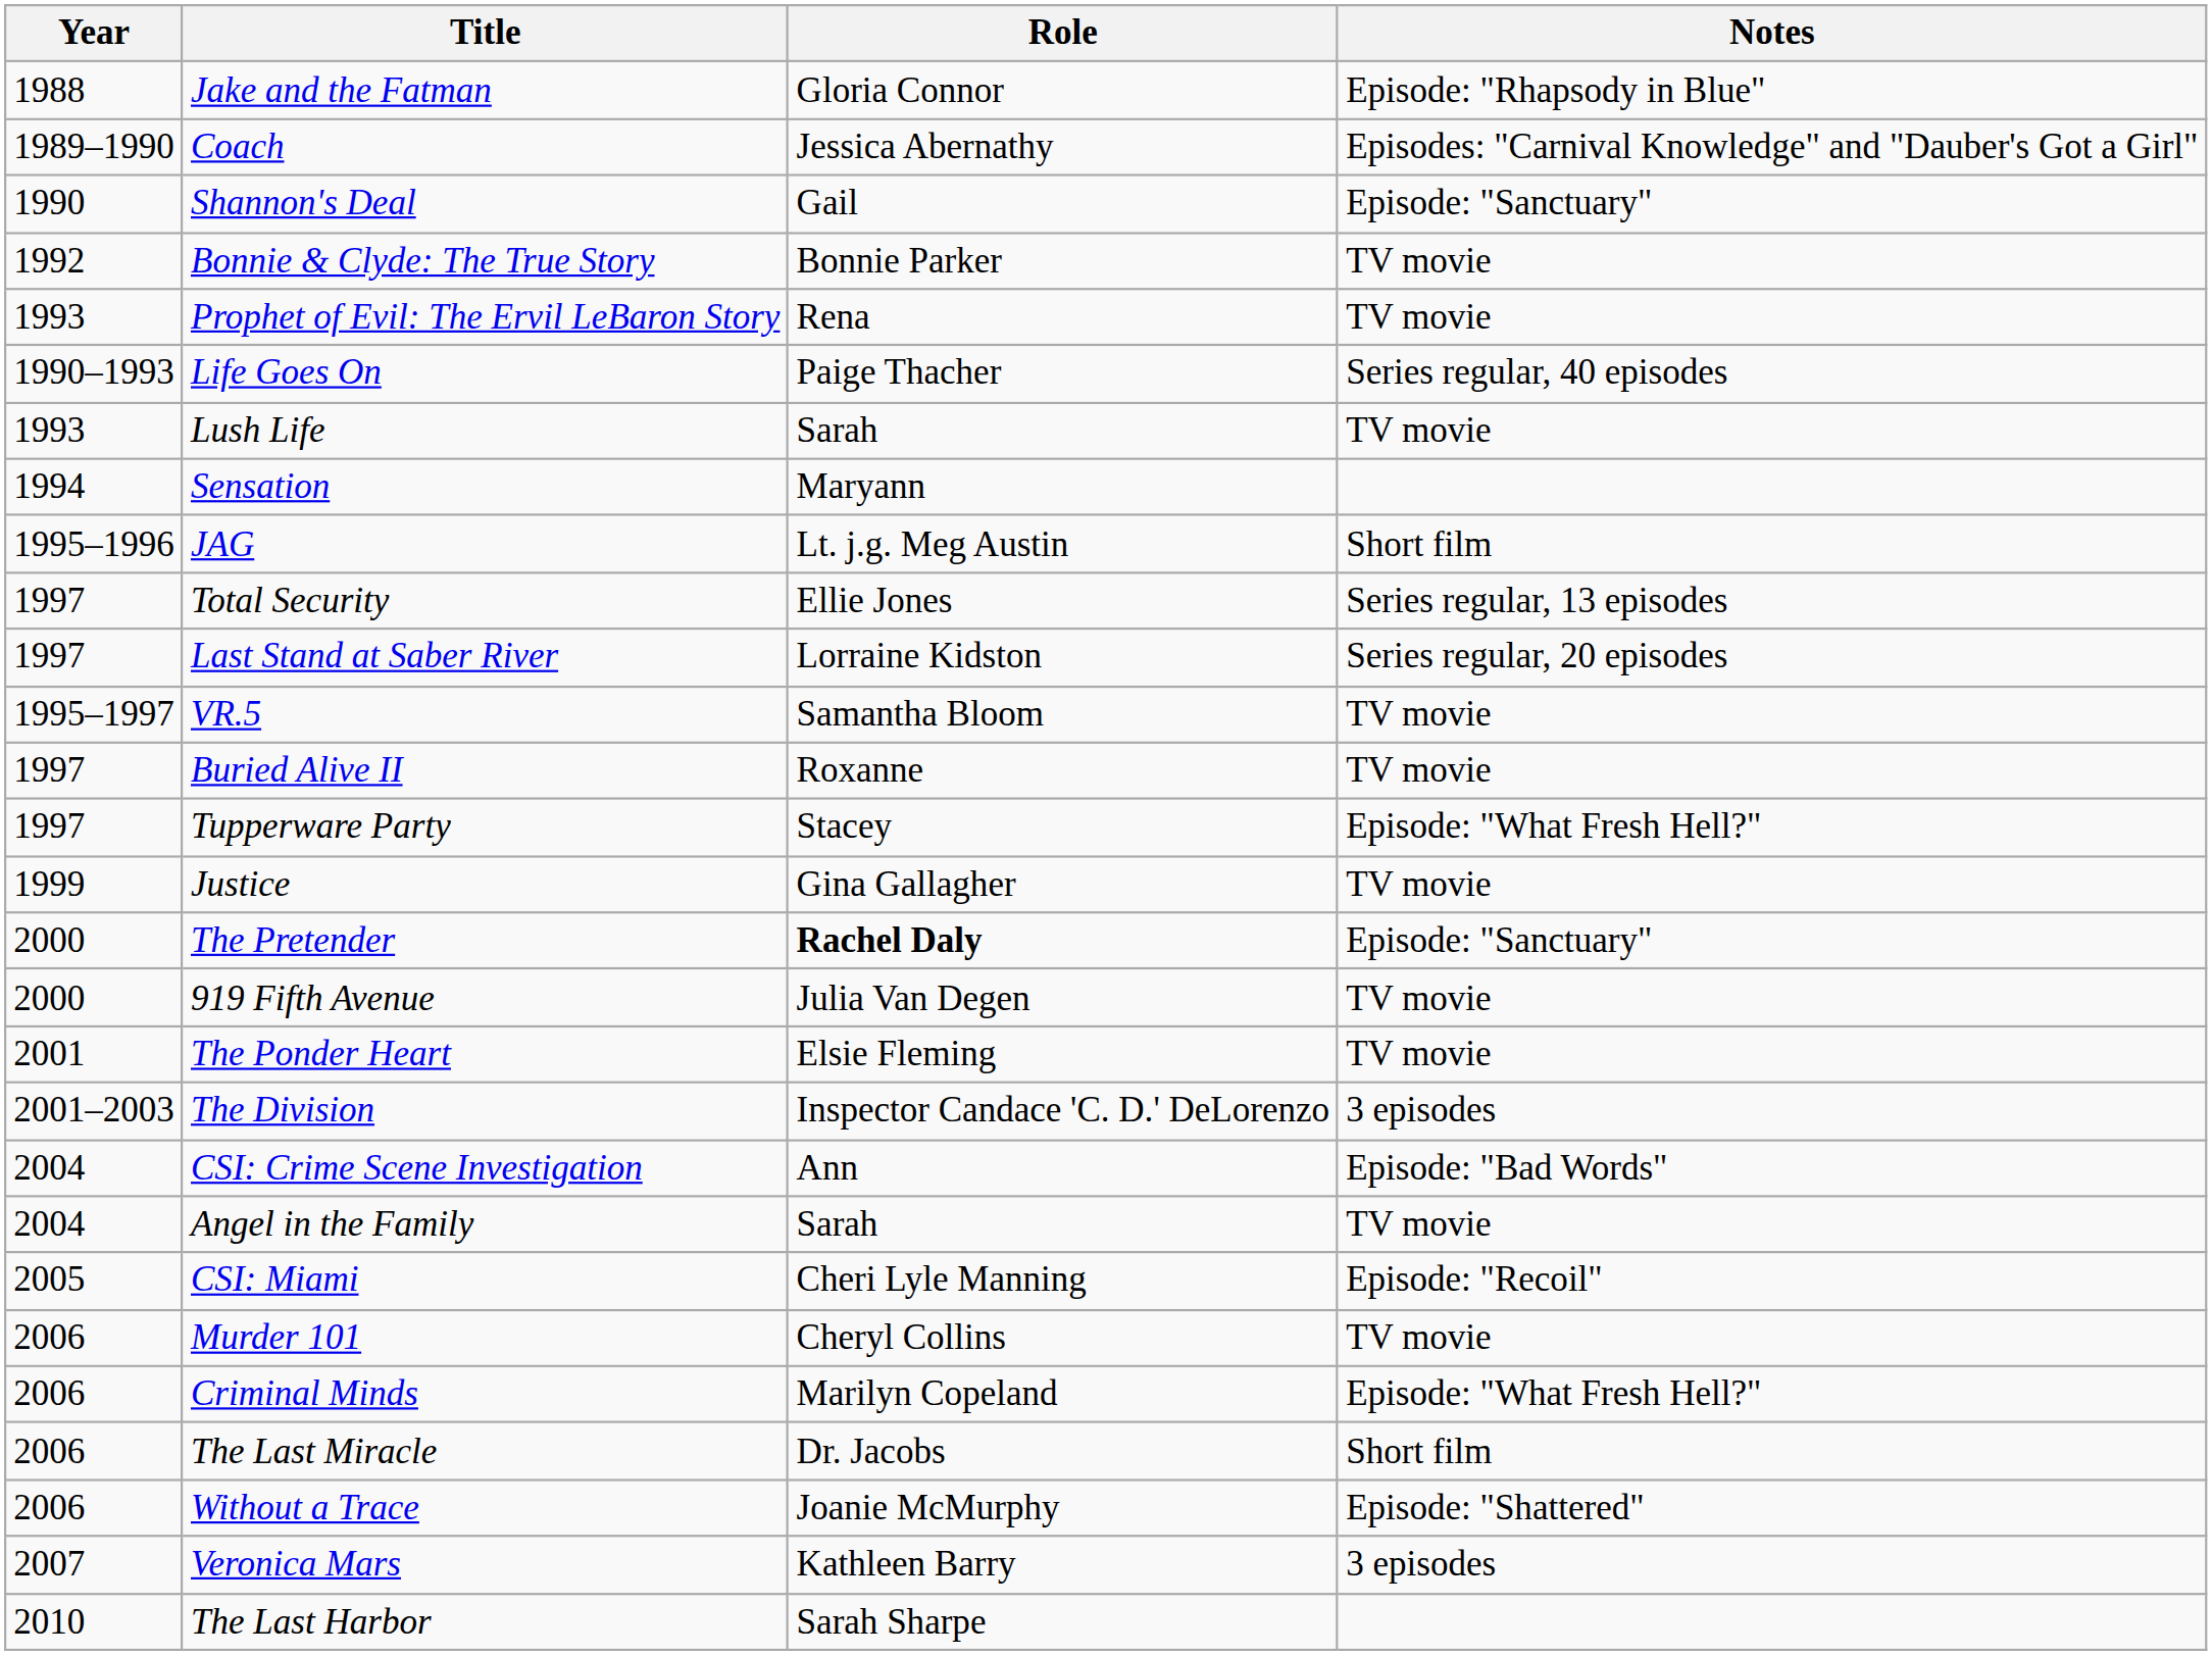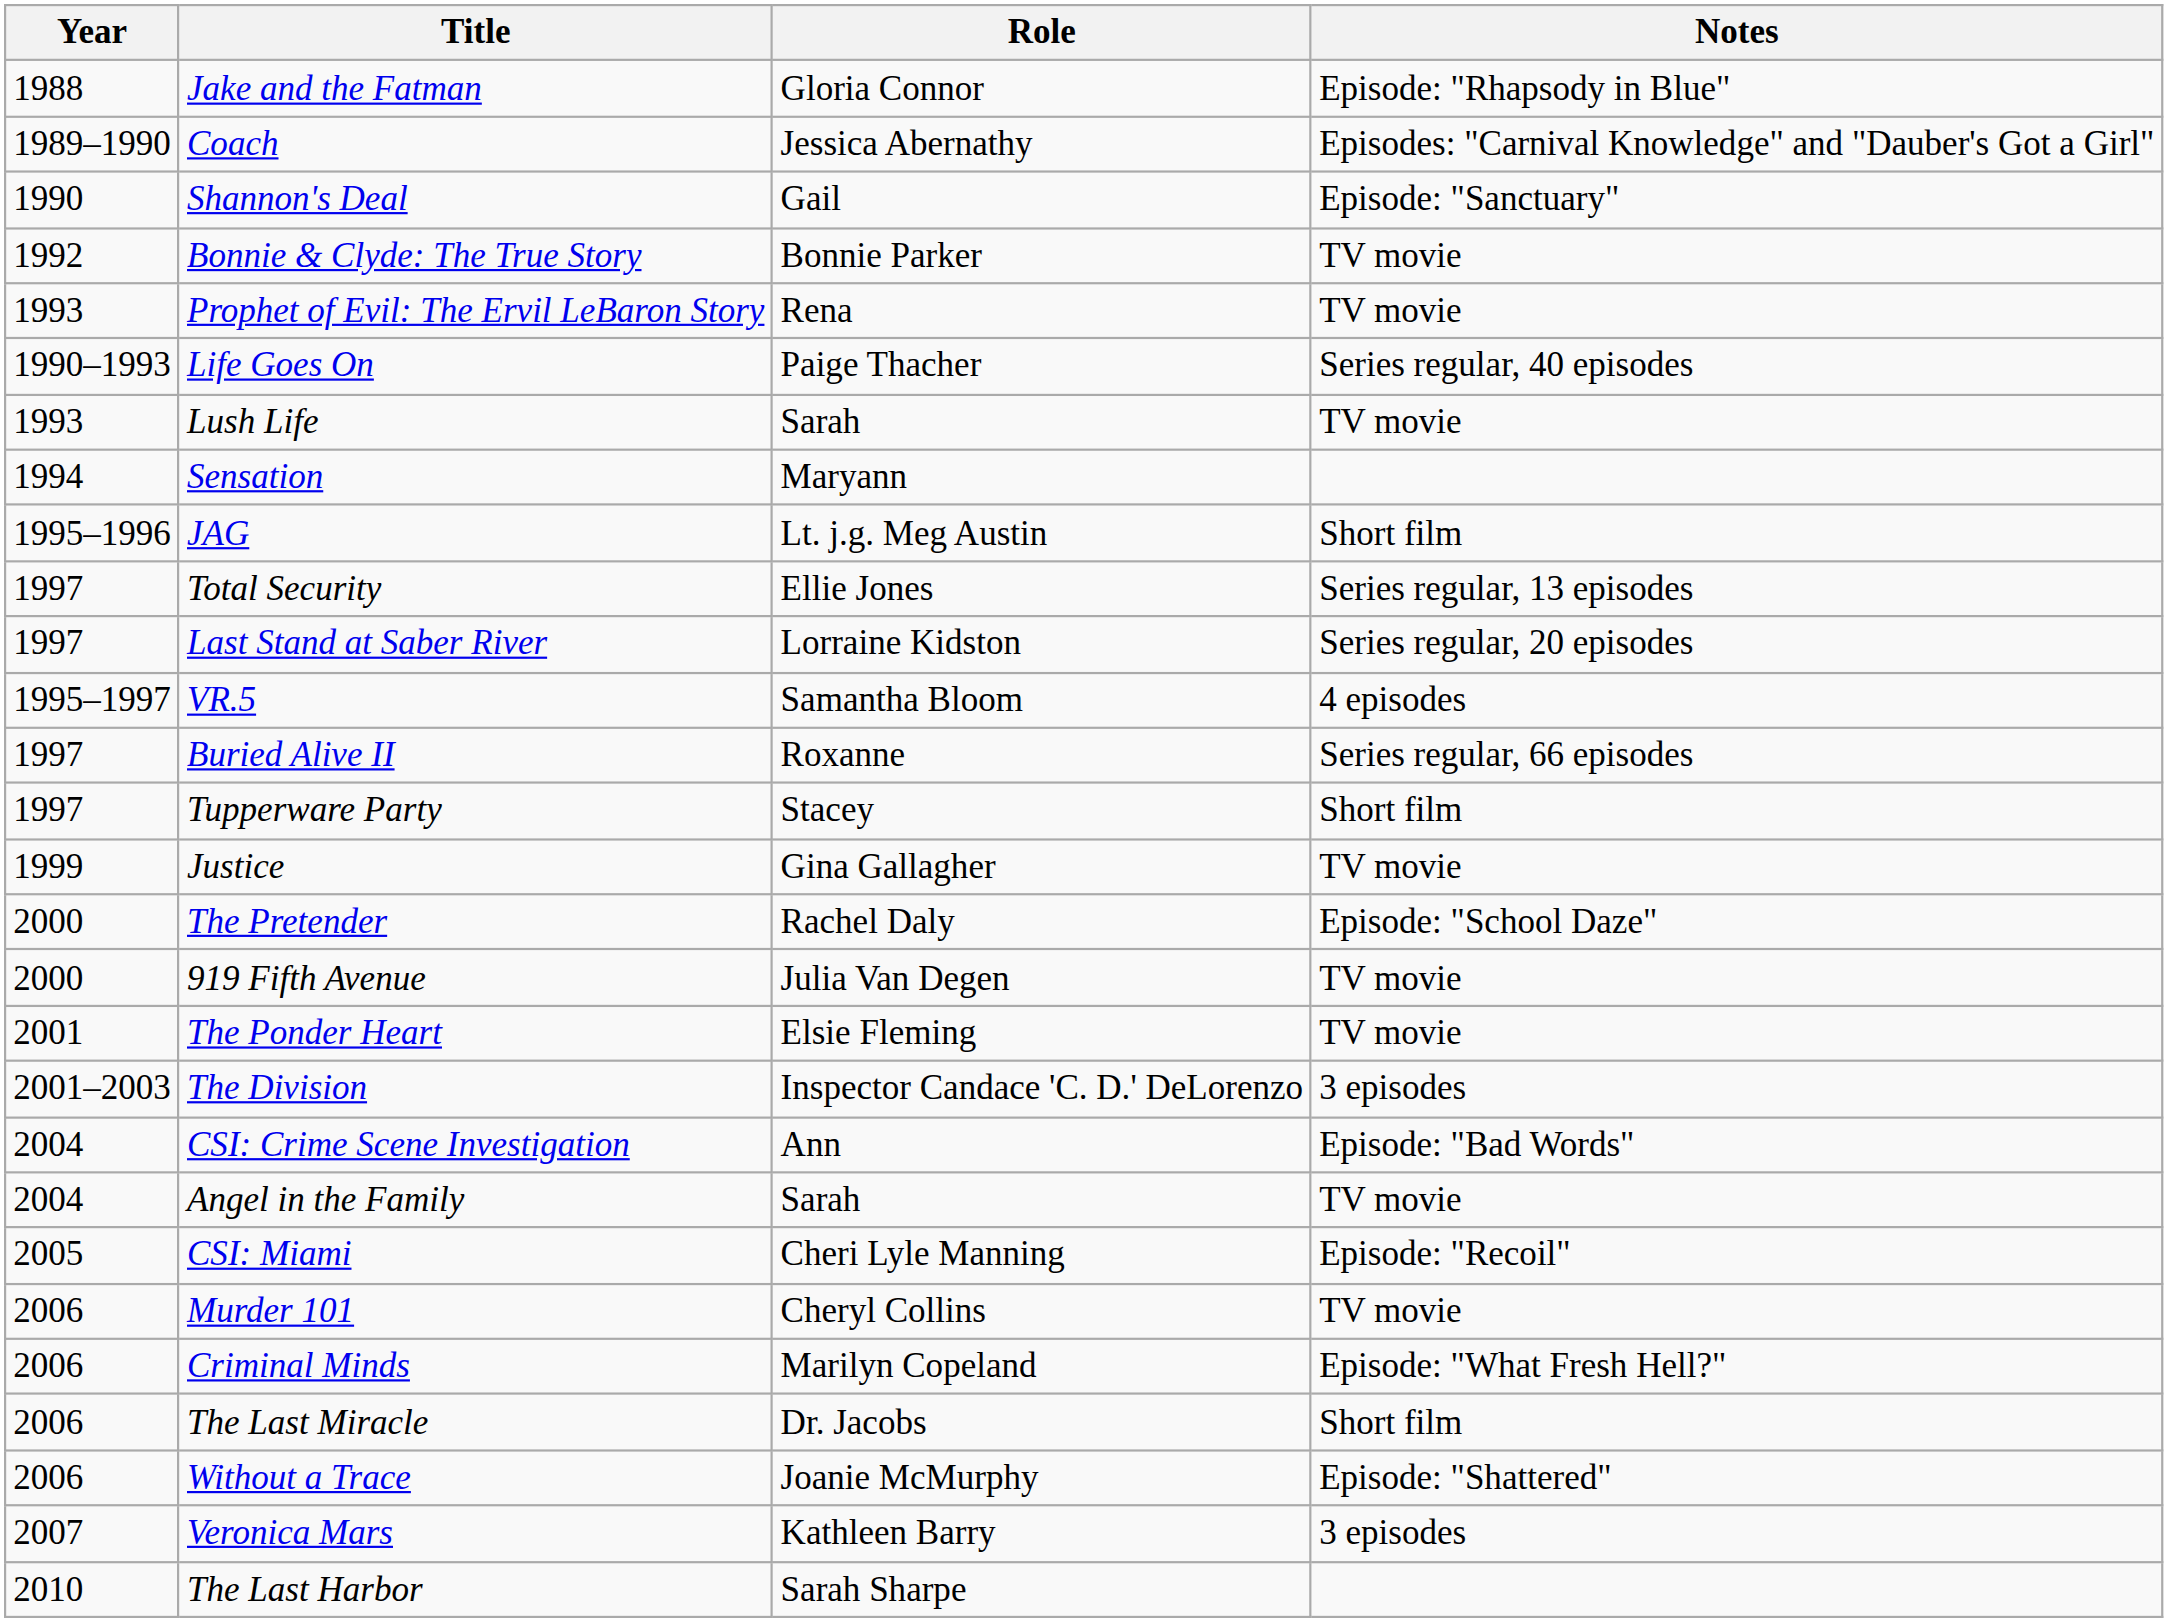VR.5 | Notes: TV movie -> 4 episodes
Buried Alive II | Notes: TV movie -> Series regular, 66 episodes
Tupperware Party | Notes: Episode: "What Fresh Hell?" -> Short film
The Pretender | Role: bold -> normal
The Pretender | Notes: Episode: "Sanctuary" -> Episode: "School Daze"
